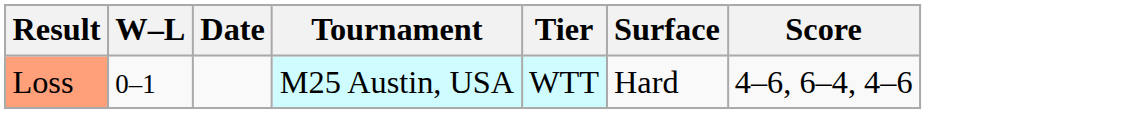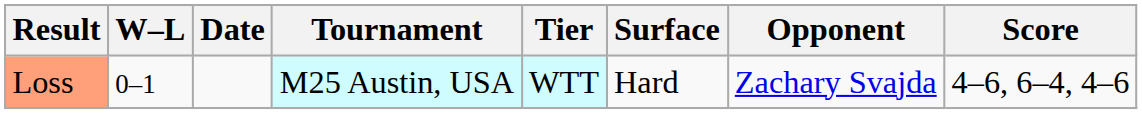+ column: Opponent | Zachary Svajda
